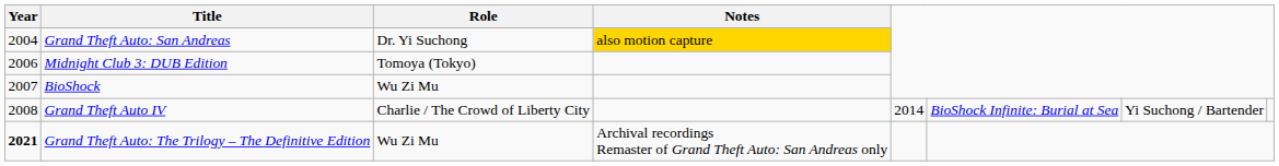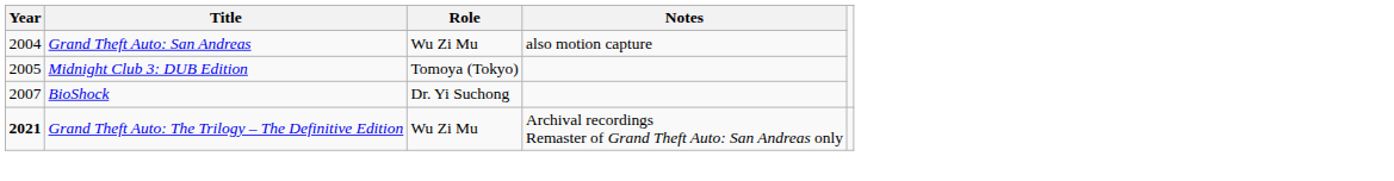Grand Theft Auto: San Andreas | Role: Dr. Yi Suchong -> Wu Zi Mu
Grand Theft Auto: San Andreas | Notes: gold background -> no background
Midnight Club 3: DUB Edition | Year: 2006 -> 2005
BioShock | Role: Wu Zi Mu -> Dr. Yi Suchong
- row: 2008 | Grand Theft Auto IV | Charlie / The Crowd of Liberty City | 2014 | BioShock Infinite: Burial at Sea | Yi Suchong / Bartender
